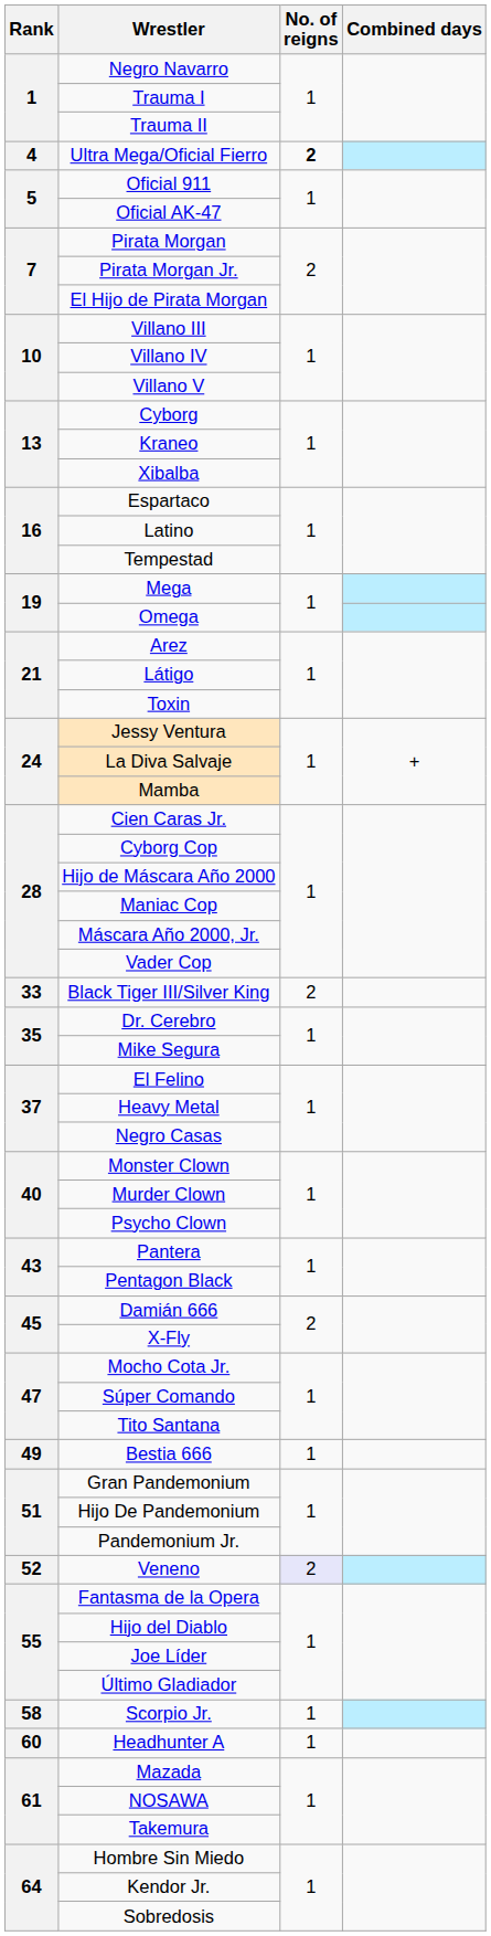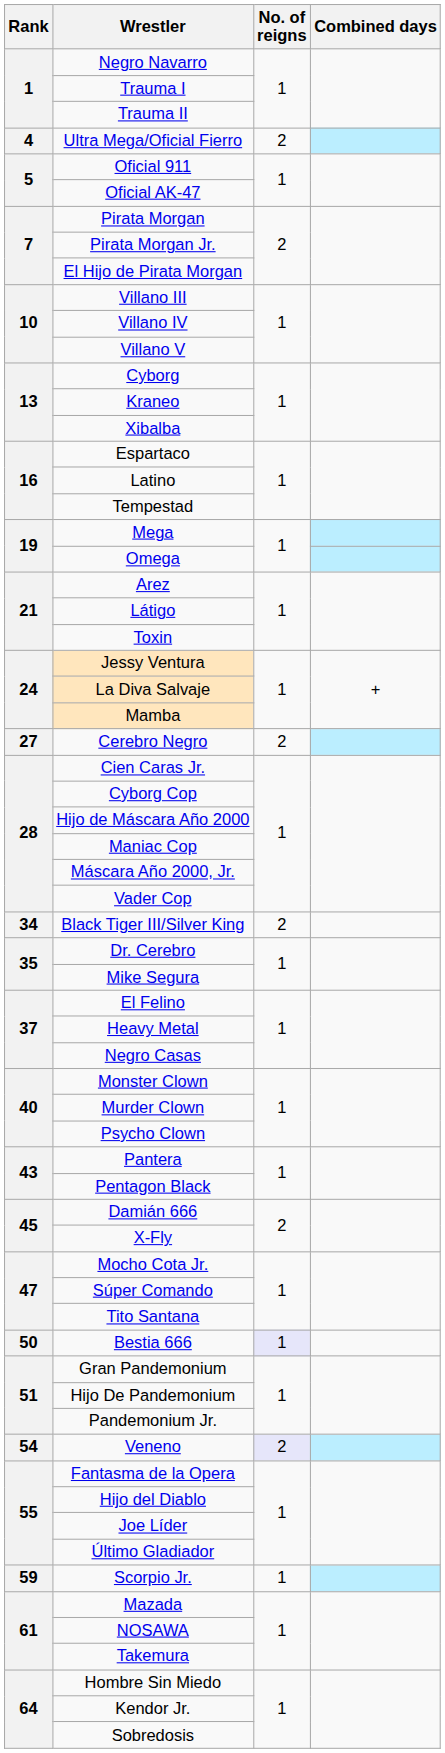Ultra Mega/Oficial Fierro | No. of reigns: bold -> normal
+ row: 27 | Cerebro Negro | 2
Black Tiger III/Silver King | Rank: 33 -> 34
Bestia 666 | Rank: 49 -> 50
Bestia 666 | No. of reigns: no background -> lavender background
Veneno | Rank: 52 -> 54
Scorpio Jr. | Rank: 58 -> 59
- row: 60 | Headhunter A | 1
